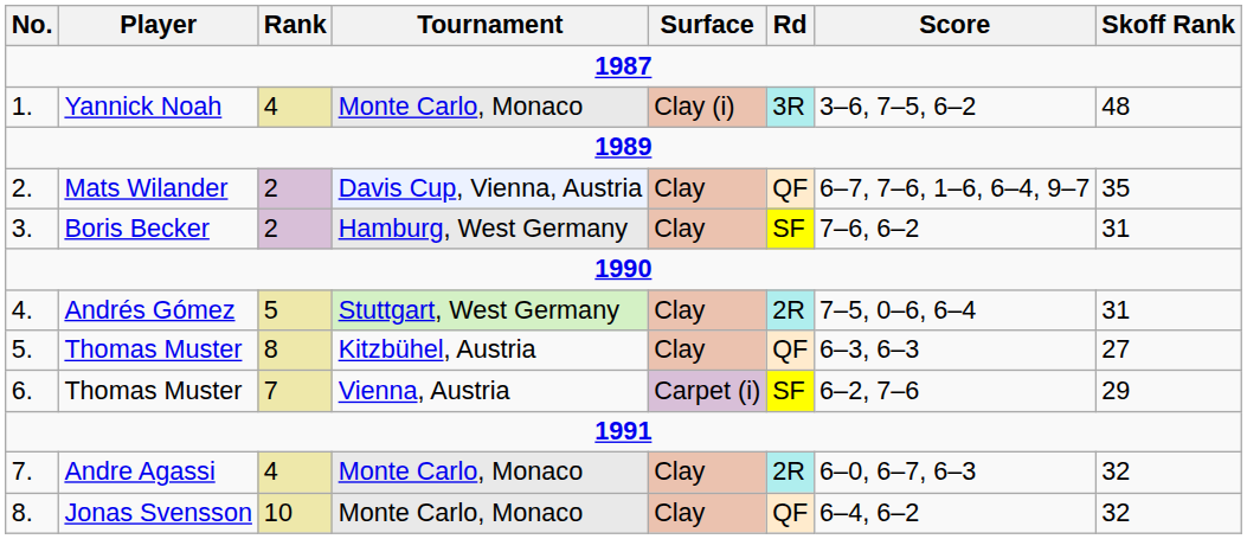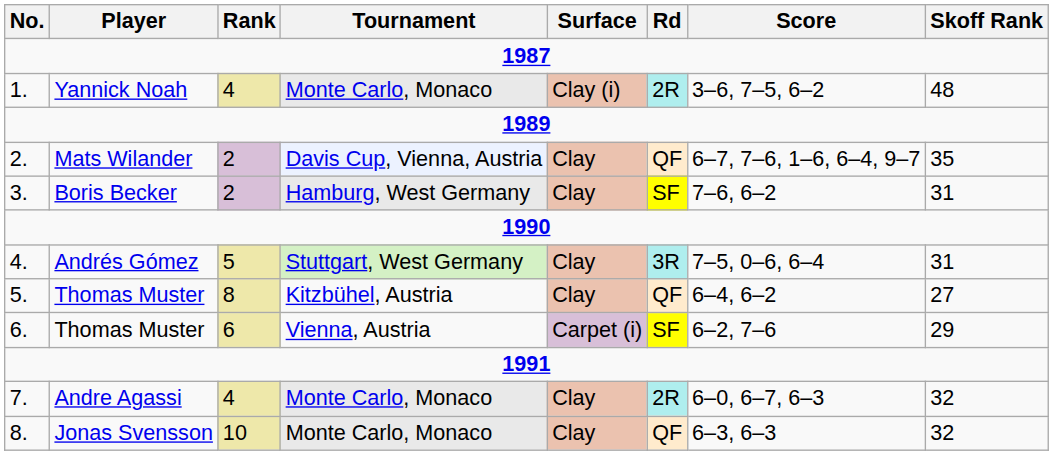Yannick Noah | Rd: 3R -> 2R
Andrés Gómez | Rd: 2R -> 3R
5. / Thomas Muster | Score: 6–3, 6–3 -> 6–4, 6–2
6. / Thomas Muster | Rank: 7 -> 6
Jonas Svensson | Score: 6–4, 6–2 -> 6–3, 6–3
